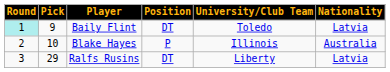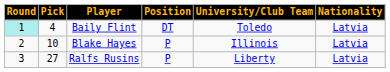Baily Flint | Pick: 9 -> 4
Blake Hayes | Nationality: Australia -> Latvia
Ralfs Rusins | Pick: 29 -> 27
Ralfs Rusins | Position: DT -> P
